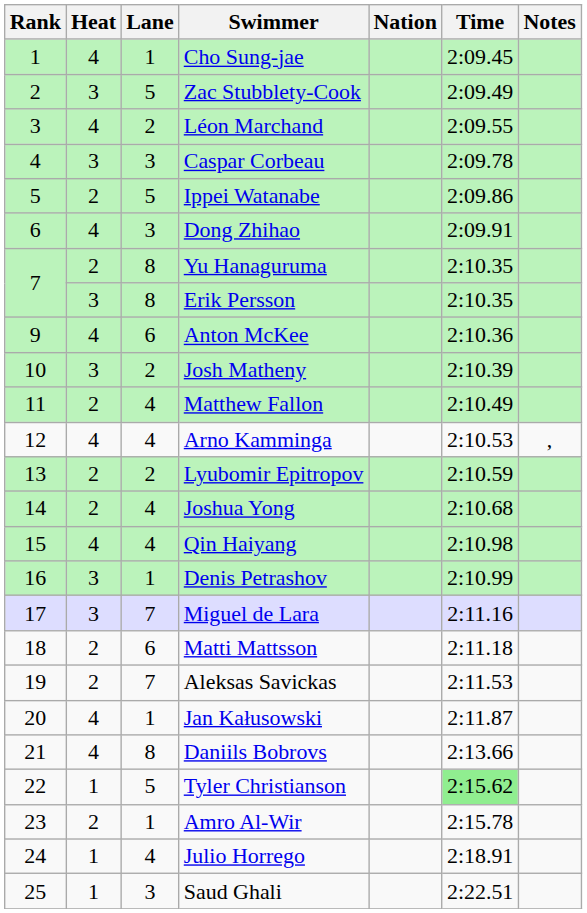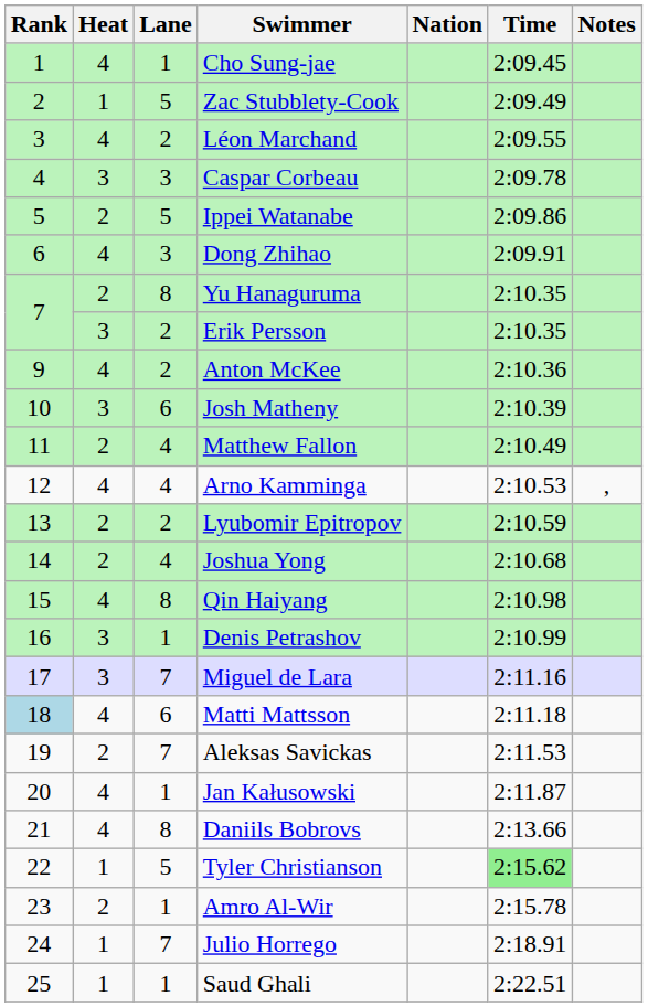Zac Stubblety-Cook | Heat: 3 -> 1
Erik Persson | Lane: 8 -> 2
Anton McKee | Lane: 6 -> 2
Josh Matheny | Lane: 2 -> 6
Qin Haiyang | Lane: 4 -> 8
Matti Mattsson | Rank: no background -> lightblue background
Matti Mattsson | Heat: 2 -> 4
Julio Horrego | Lane: 4 -> 7
Saud Ghali | Lane: 3 -> 1
